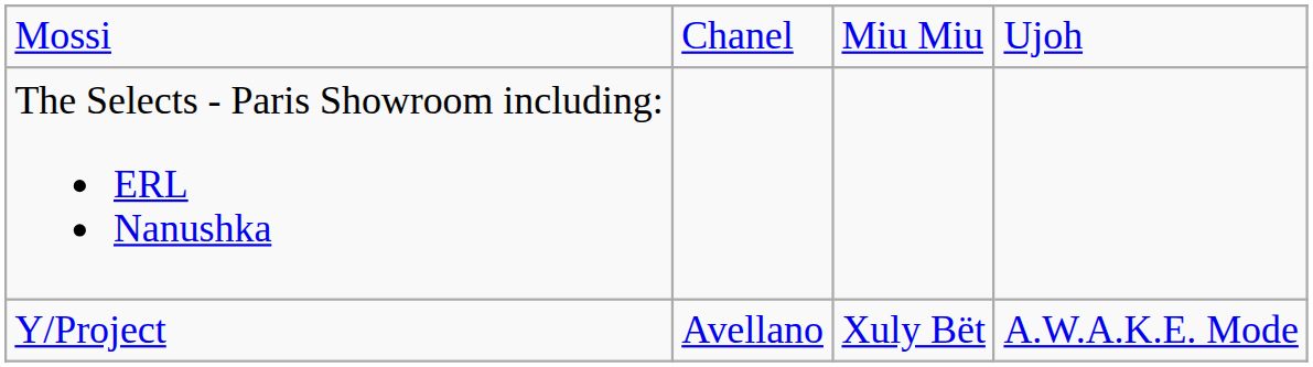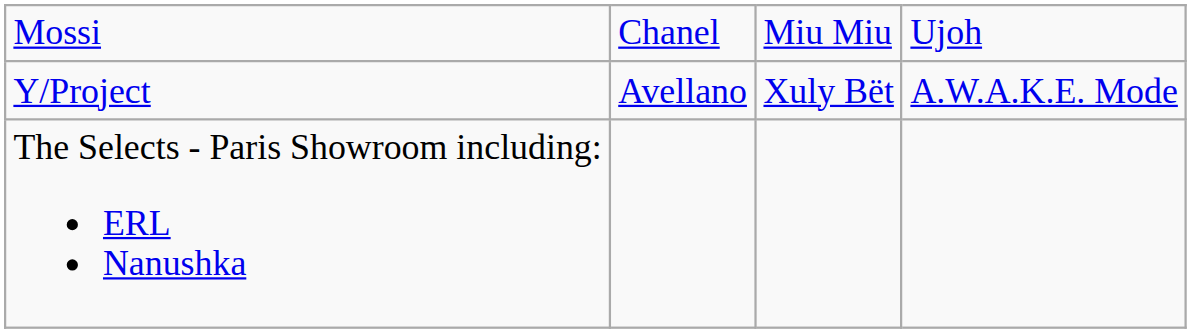rows swapped: Y/Project <-> The Selects - Paris Showroom including: ERL Nanushka
